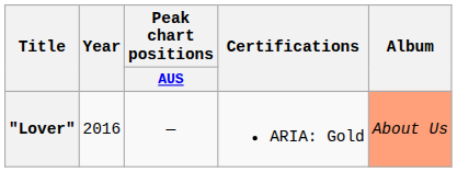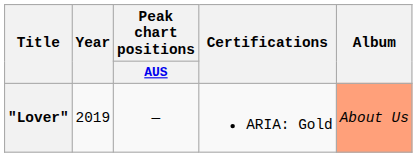"Lover" | Year: 2016 -> 2019
